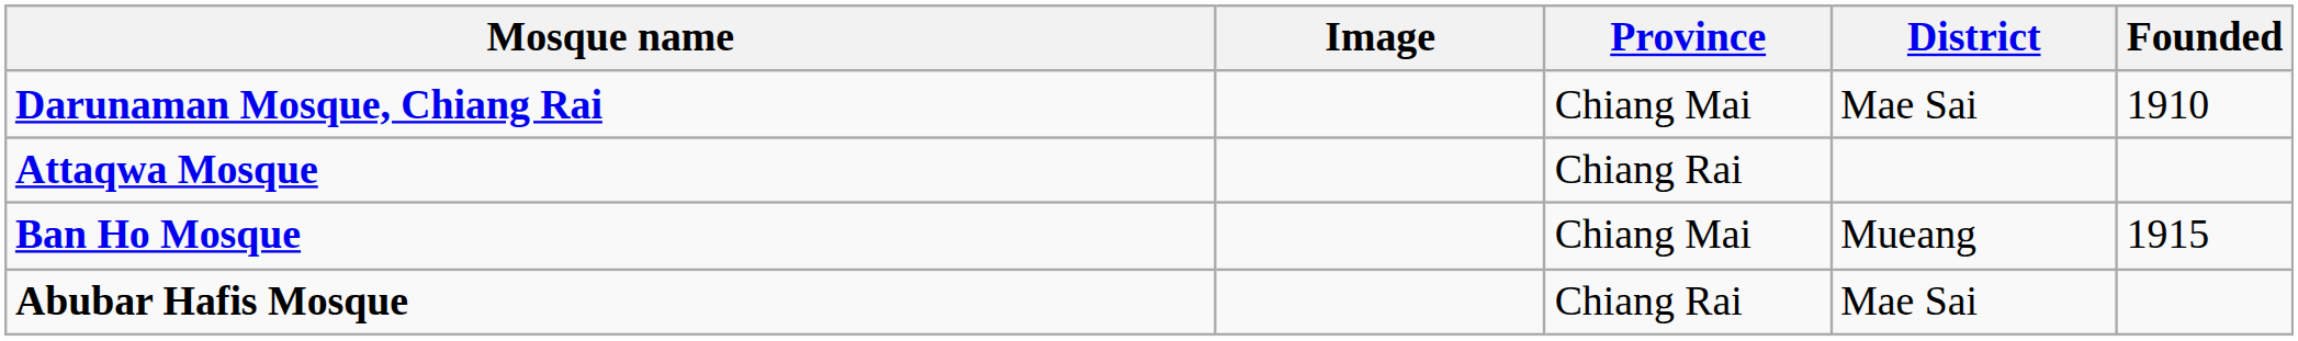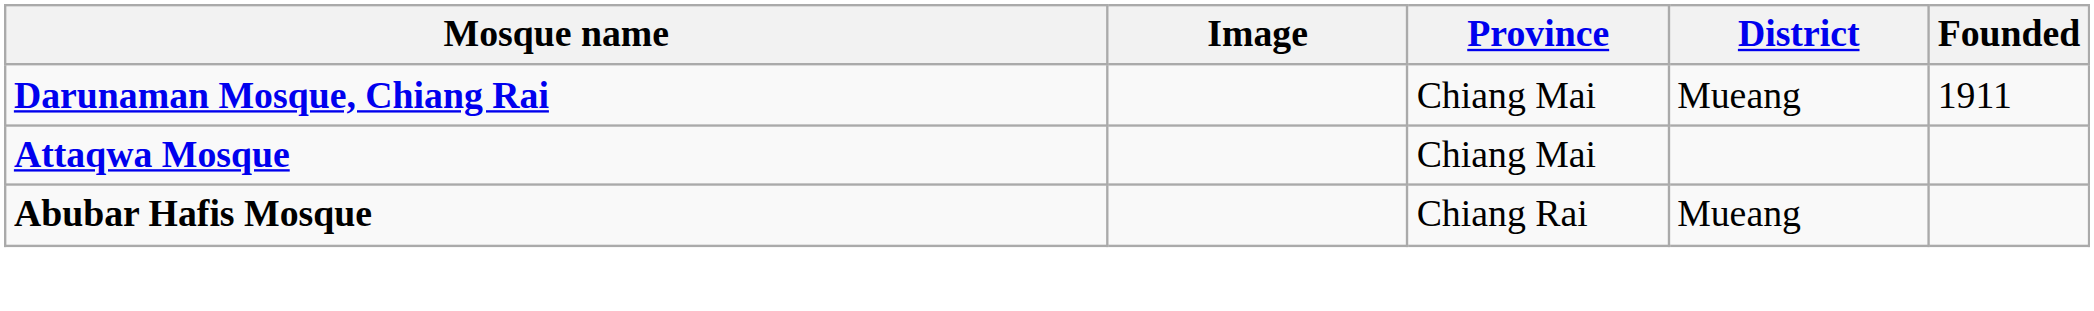Darunaman Mosque, Chiang Rai | District: Mae Sai -> Mueang
Darunaman Mosque, Chiang Rai | Founded: 1910 -> 1911
Attaqwa Mosque | Province: Chiang Rai -> Chiang Mai
- row: Ban Ho Mosque | Chiang Mai | Mueang | 1915
Abubar Hafis Mosque | District: Mae Sai -> Mueang
